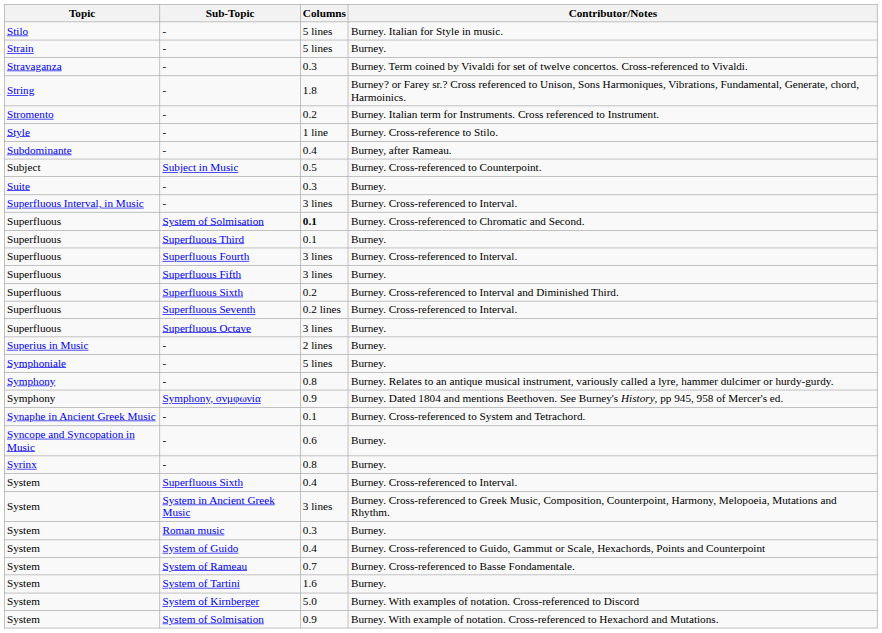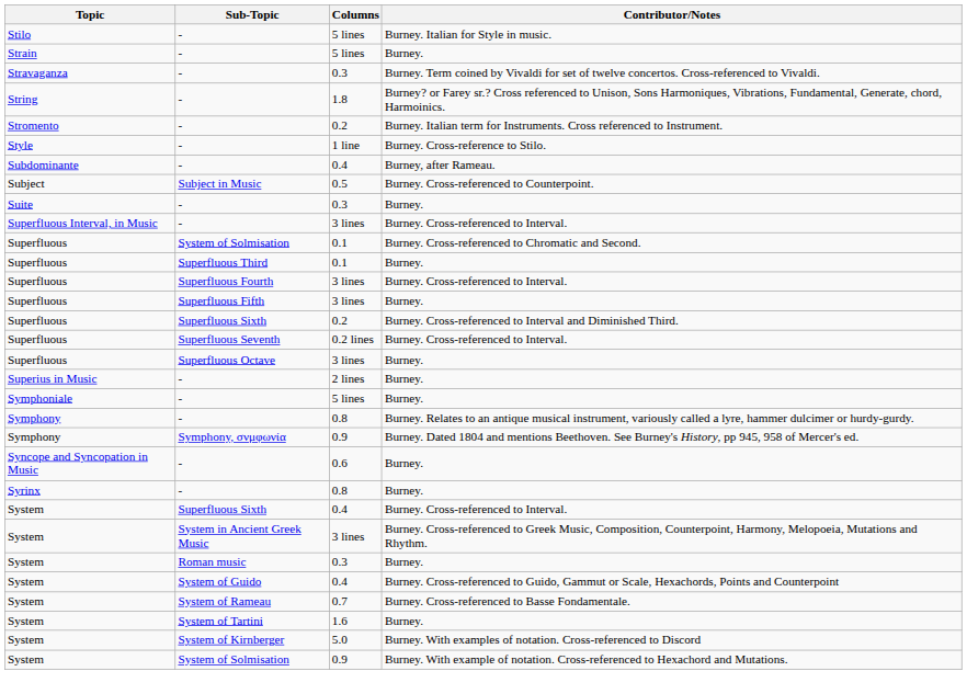Burney. Cross-referenced to Chromatic and Second. | Columns: bold -> normal
- row: Synaphe in Ancient Greek Music | - | 0.1 | Burney. Cross-referenced to System and Tetrachord.
